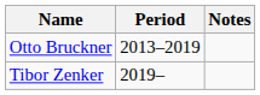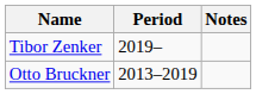rows swapped: Otto Bruckner <-> Tibor Zenker
